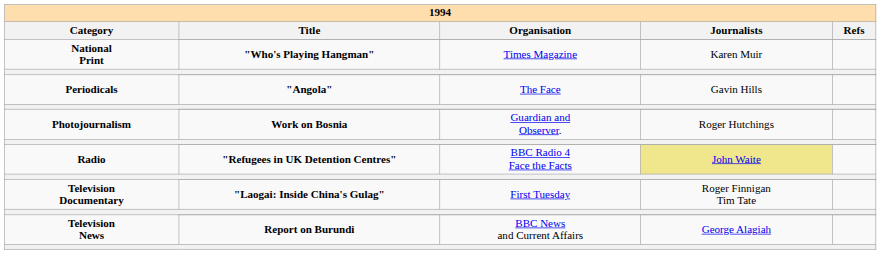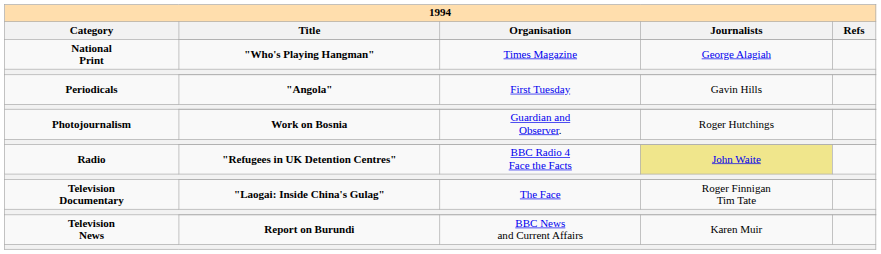National Print / "Who's Playing Hangman" | 1994 / Journalists: Karen Muir -> George Alagiah
Periodicals / "Angola" | 1994 / Organisation: The Face -> First Tuesday
Television Documentary / "Laogai: Inside China's Gulag" | 1994 / Organisation: First Tuesday -> The Face
Television News / Report on Burundi | 1994 / Journalists: George Alagiah -> Karen Muir
